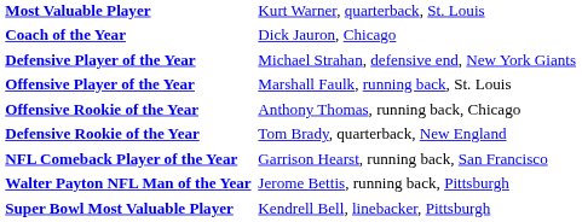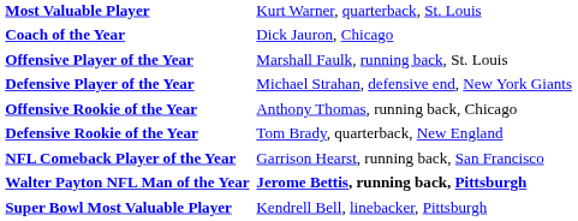rows swapped: Offensive Player of the Year <-> Defensive Player of the Year
Walter Payton NFL Man of the Year | column 2: normal -> bold
